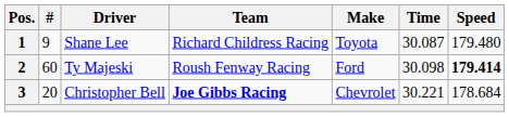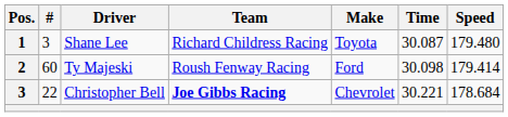Shane Lee | #: 9 -> 3
Ty Majeski | Speed: bold -> normal
Christopher Bell | #: 20 -> 22
